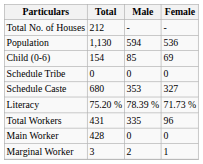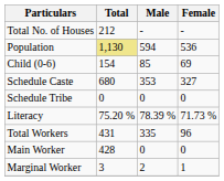Population | Total: no background -> khaki background
rows swapped: Schedule Caste <-> Schedule Tribe
